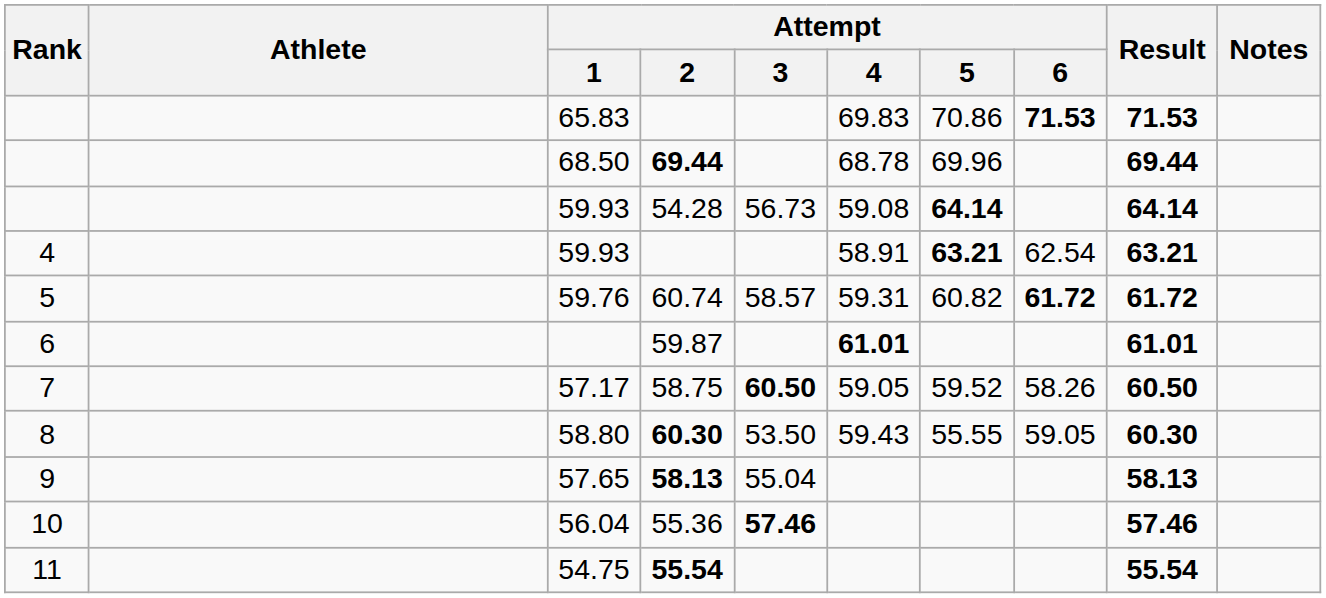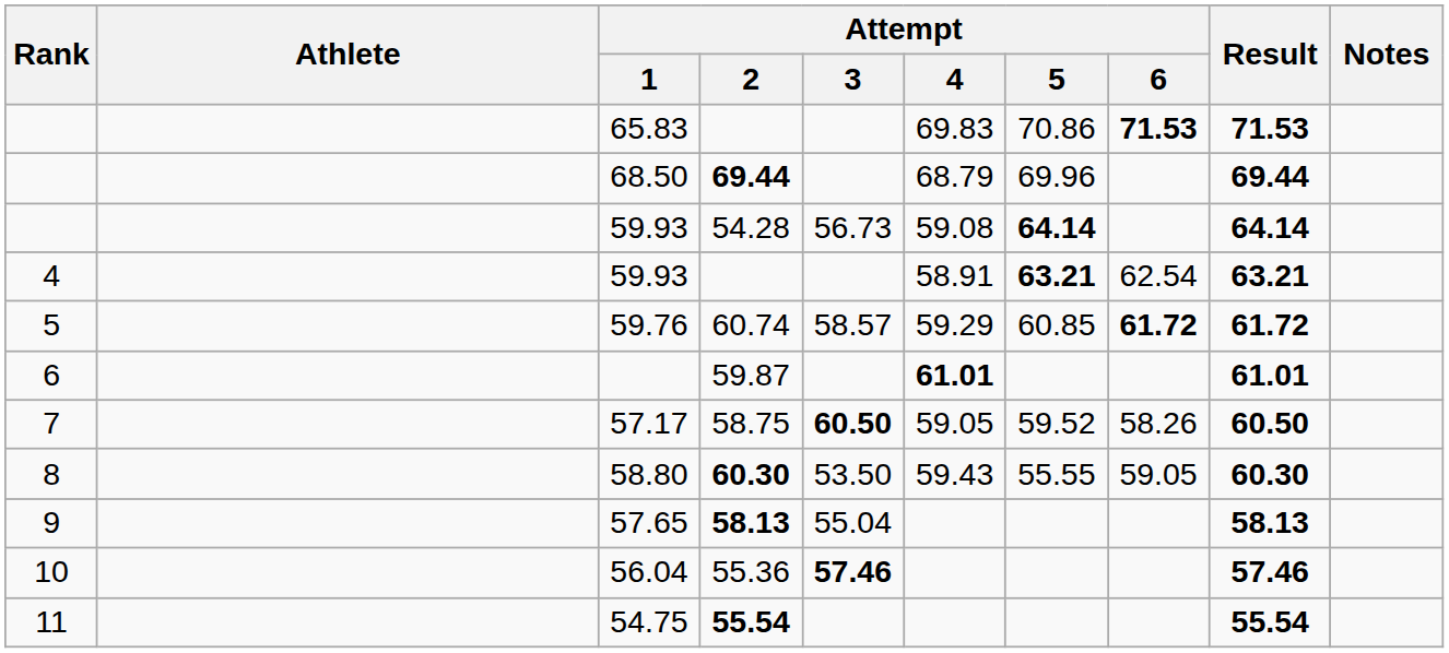68.50 | Attempt / 4: 68.78 -> 68.79
59.76 | Attempt / 4: 59.31 -> 59.29
59.76 | Attempt / 5: 60.82 -> 60.85
